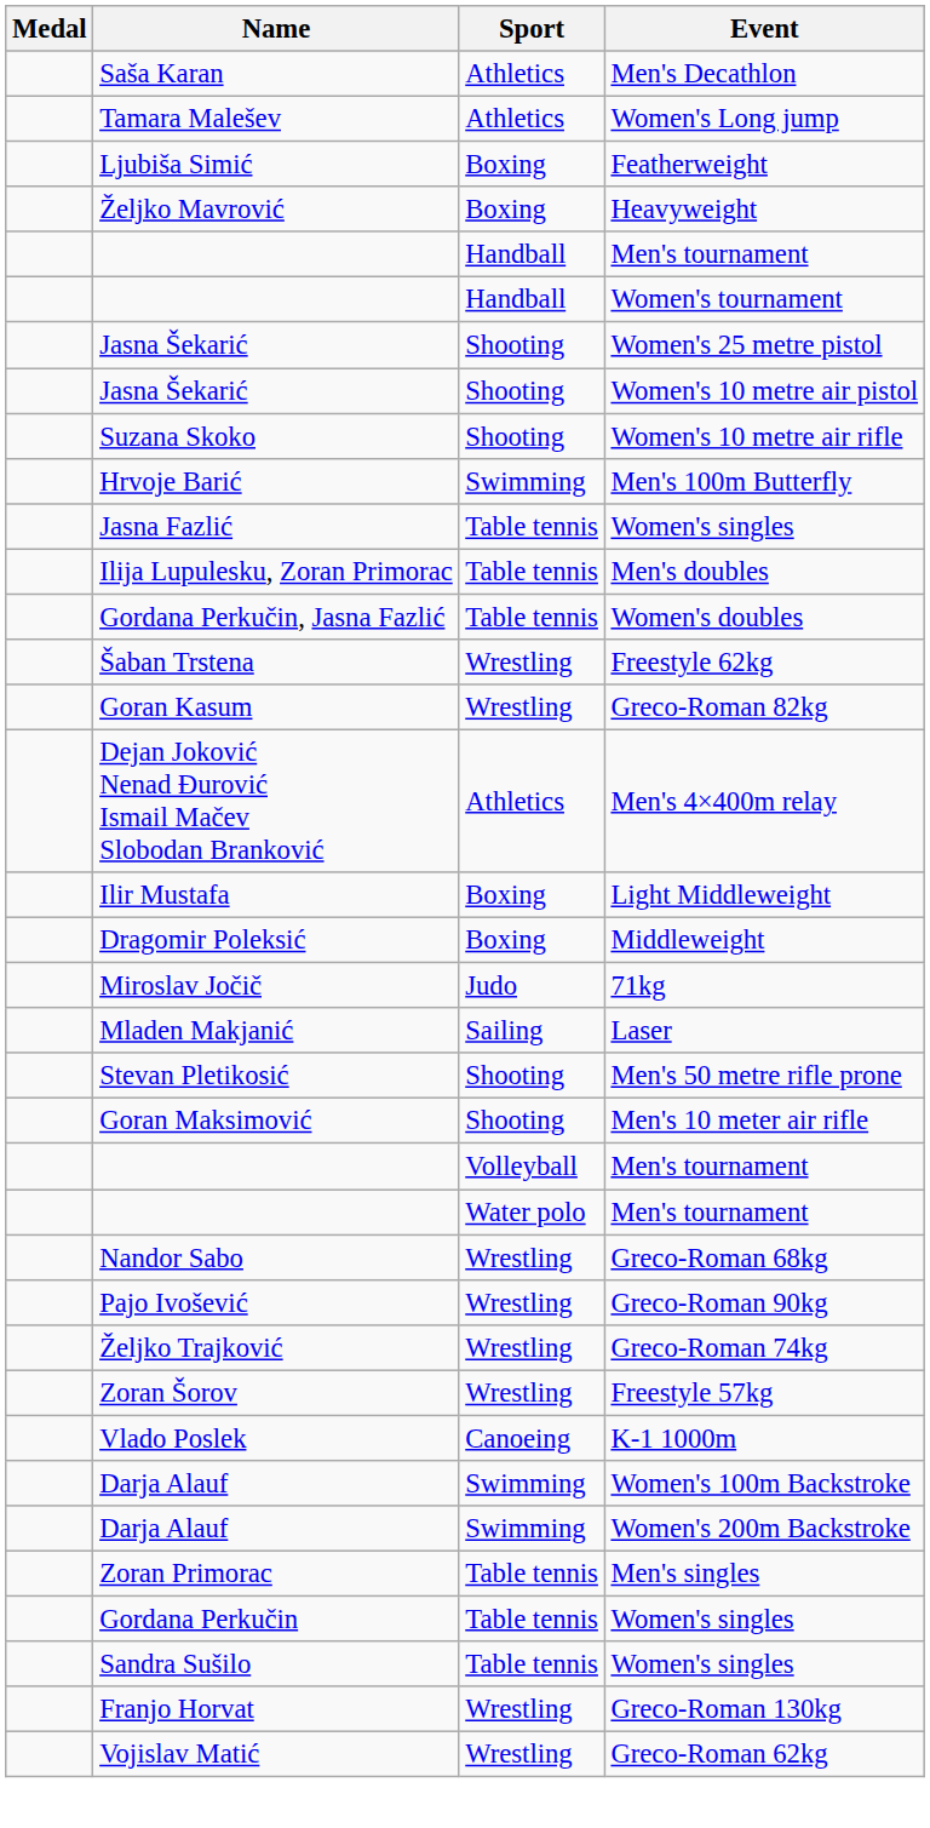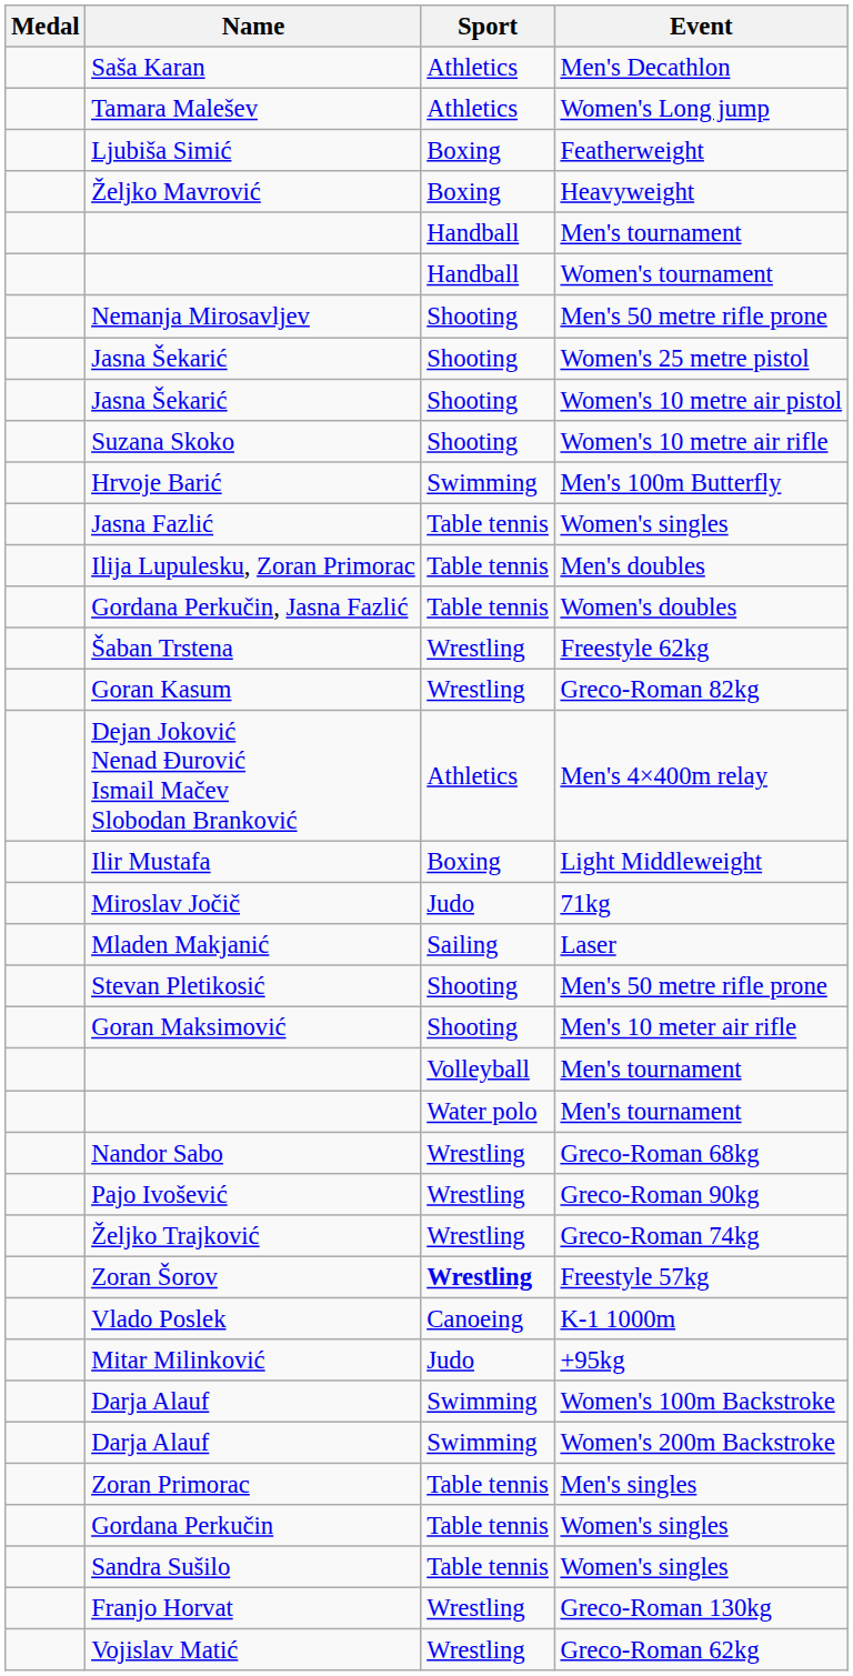+ row: Nemanja Mirosavljev | Shooting | Men's 50 metre rifle prone
- row: Dragomir Poleksić | Boxing | Middleweight
Zoran Šorov | Sport: normal -> bold
+ row: Mitar Milinković | Judo | +95kg
